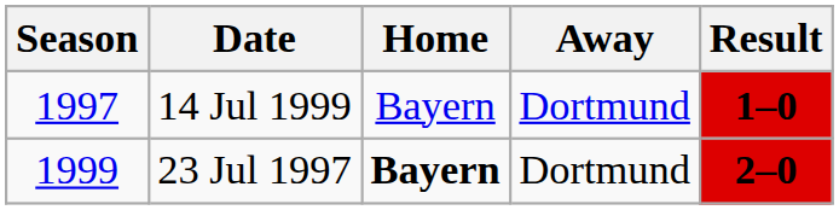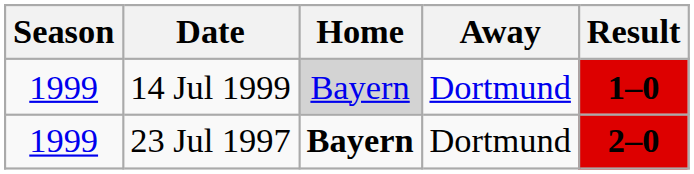14 Jul 1999 | Season: 1997 -> 1999
14 Jul 1999 | Home: no background -> lightgrey background
